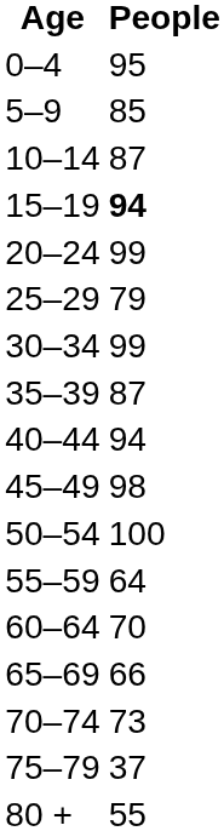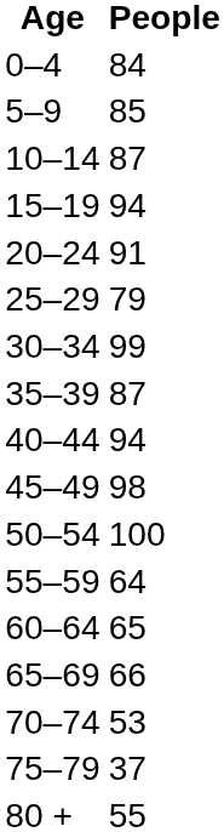0–4 | People: 95 -> 84
15–19 | People: bold -> normal
20–24 | People: 99 -> 91
60–64 | People: 70 -> 65
70–74 | People: 73 -> 53
